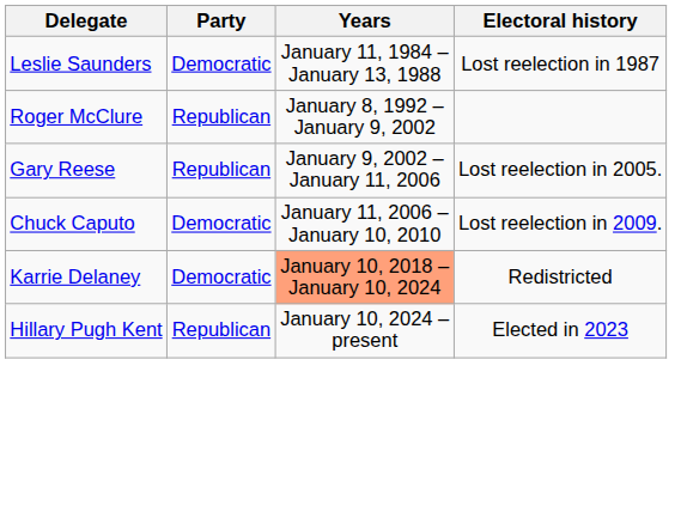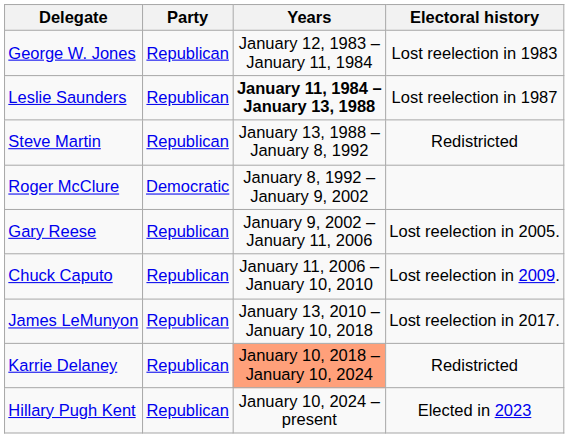+ row: George W. Jones | Republican | January 12, 1983 – January 11, 1984 | Lost reelection in 1983
Leslie Saunders | Party: Democratic -> Republican
Leslie Saunders | Years: normal -> bold
+ row: Steve Martin | Republican | January 13, 1988 – January 8, 1992 | Redistricted
Roger McClure | Party: Republican -> Democratic
Chuck Caputo | Party: Democratic -> Republican
+ row: James LeMunyon | Republican | January 13, 2010 – January 10, 2018 | Lost reelection in 2017.
Karrie Delaney | Party: Democratic -> Republican
